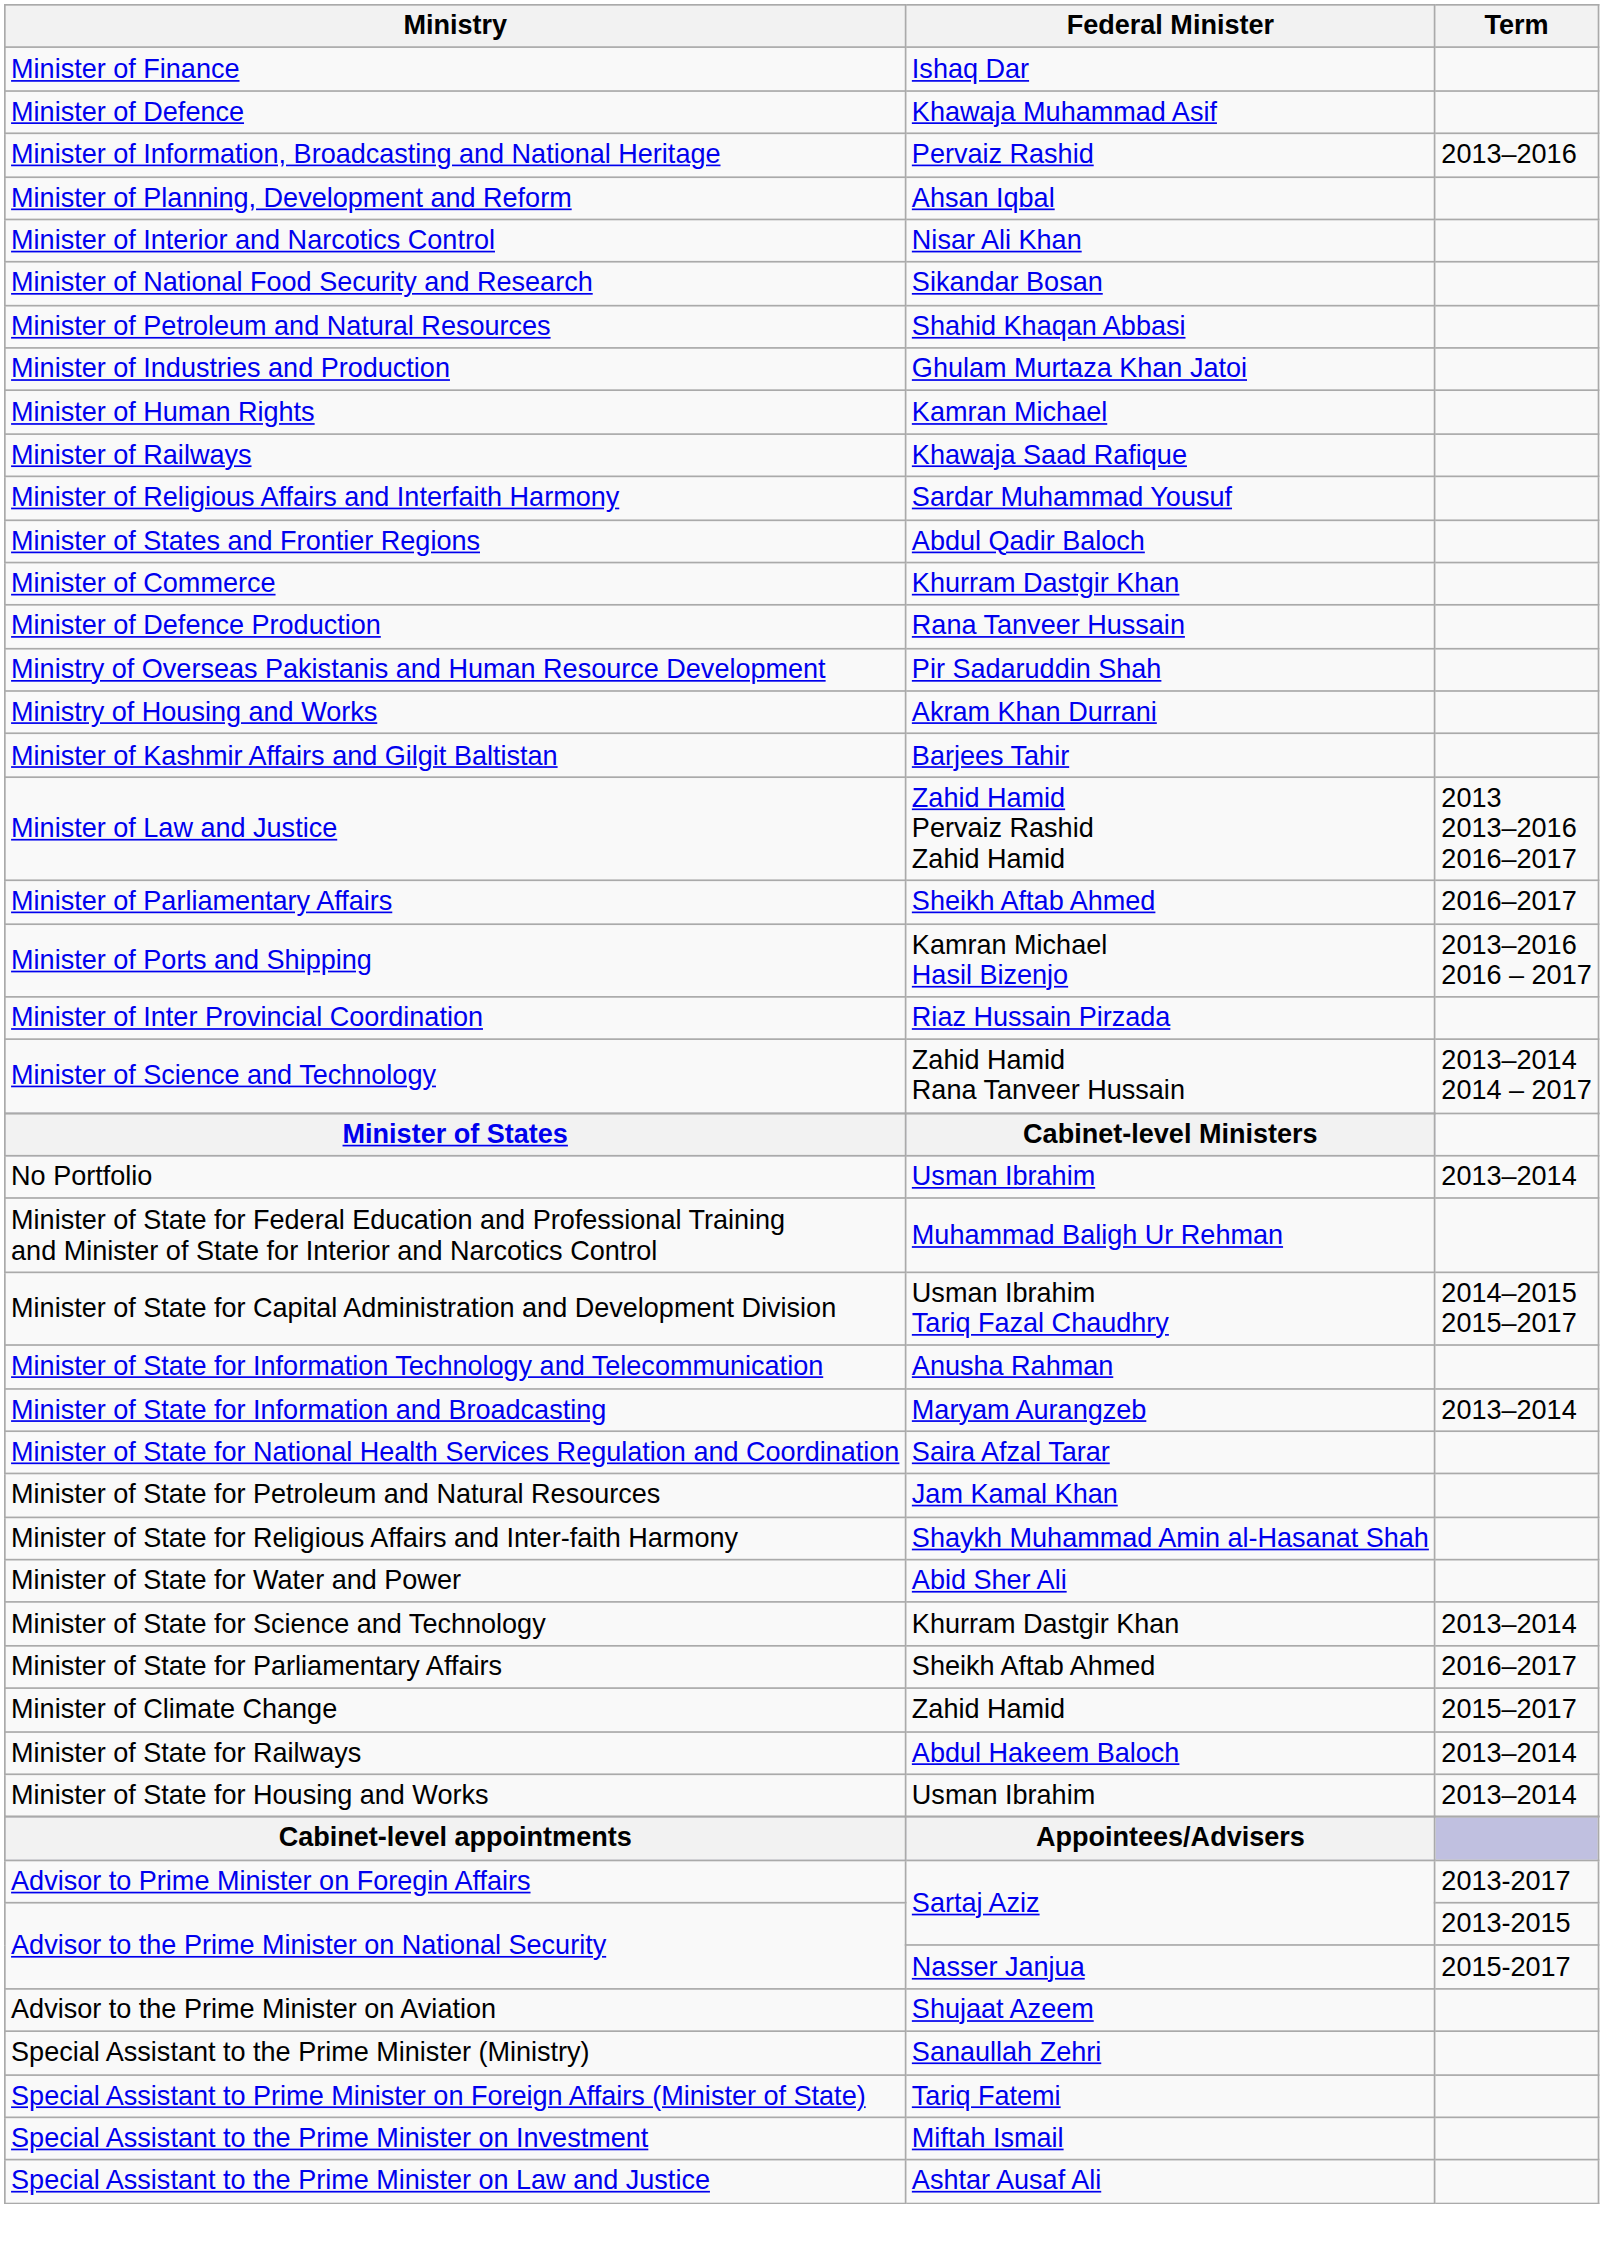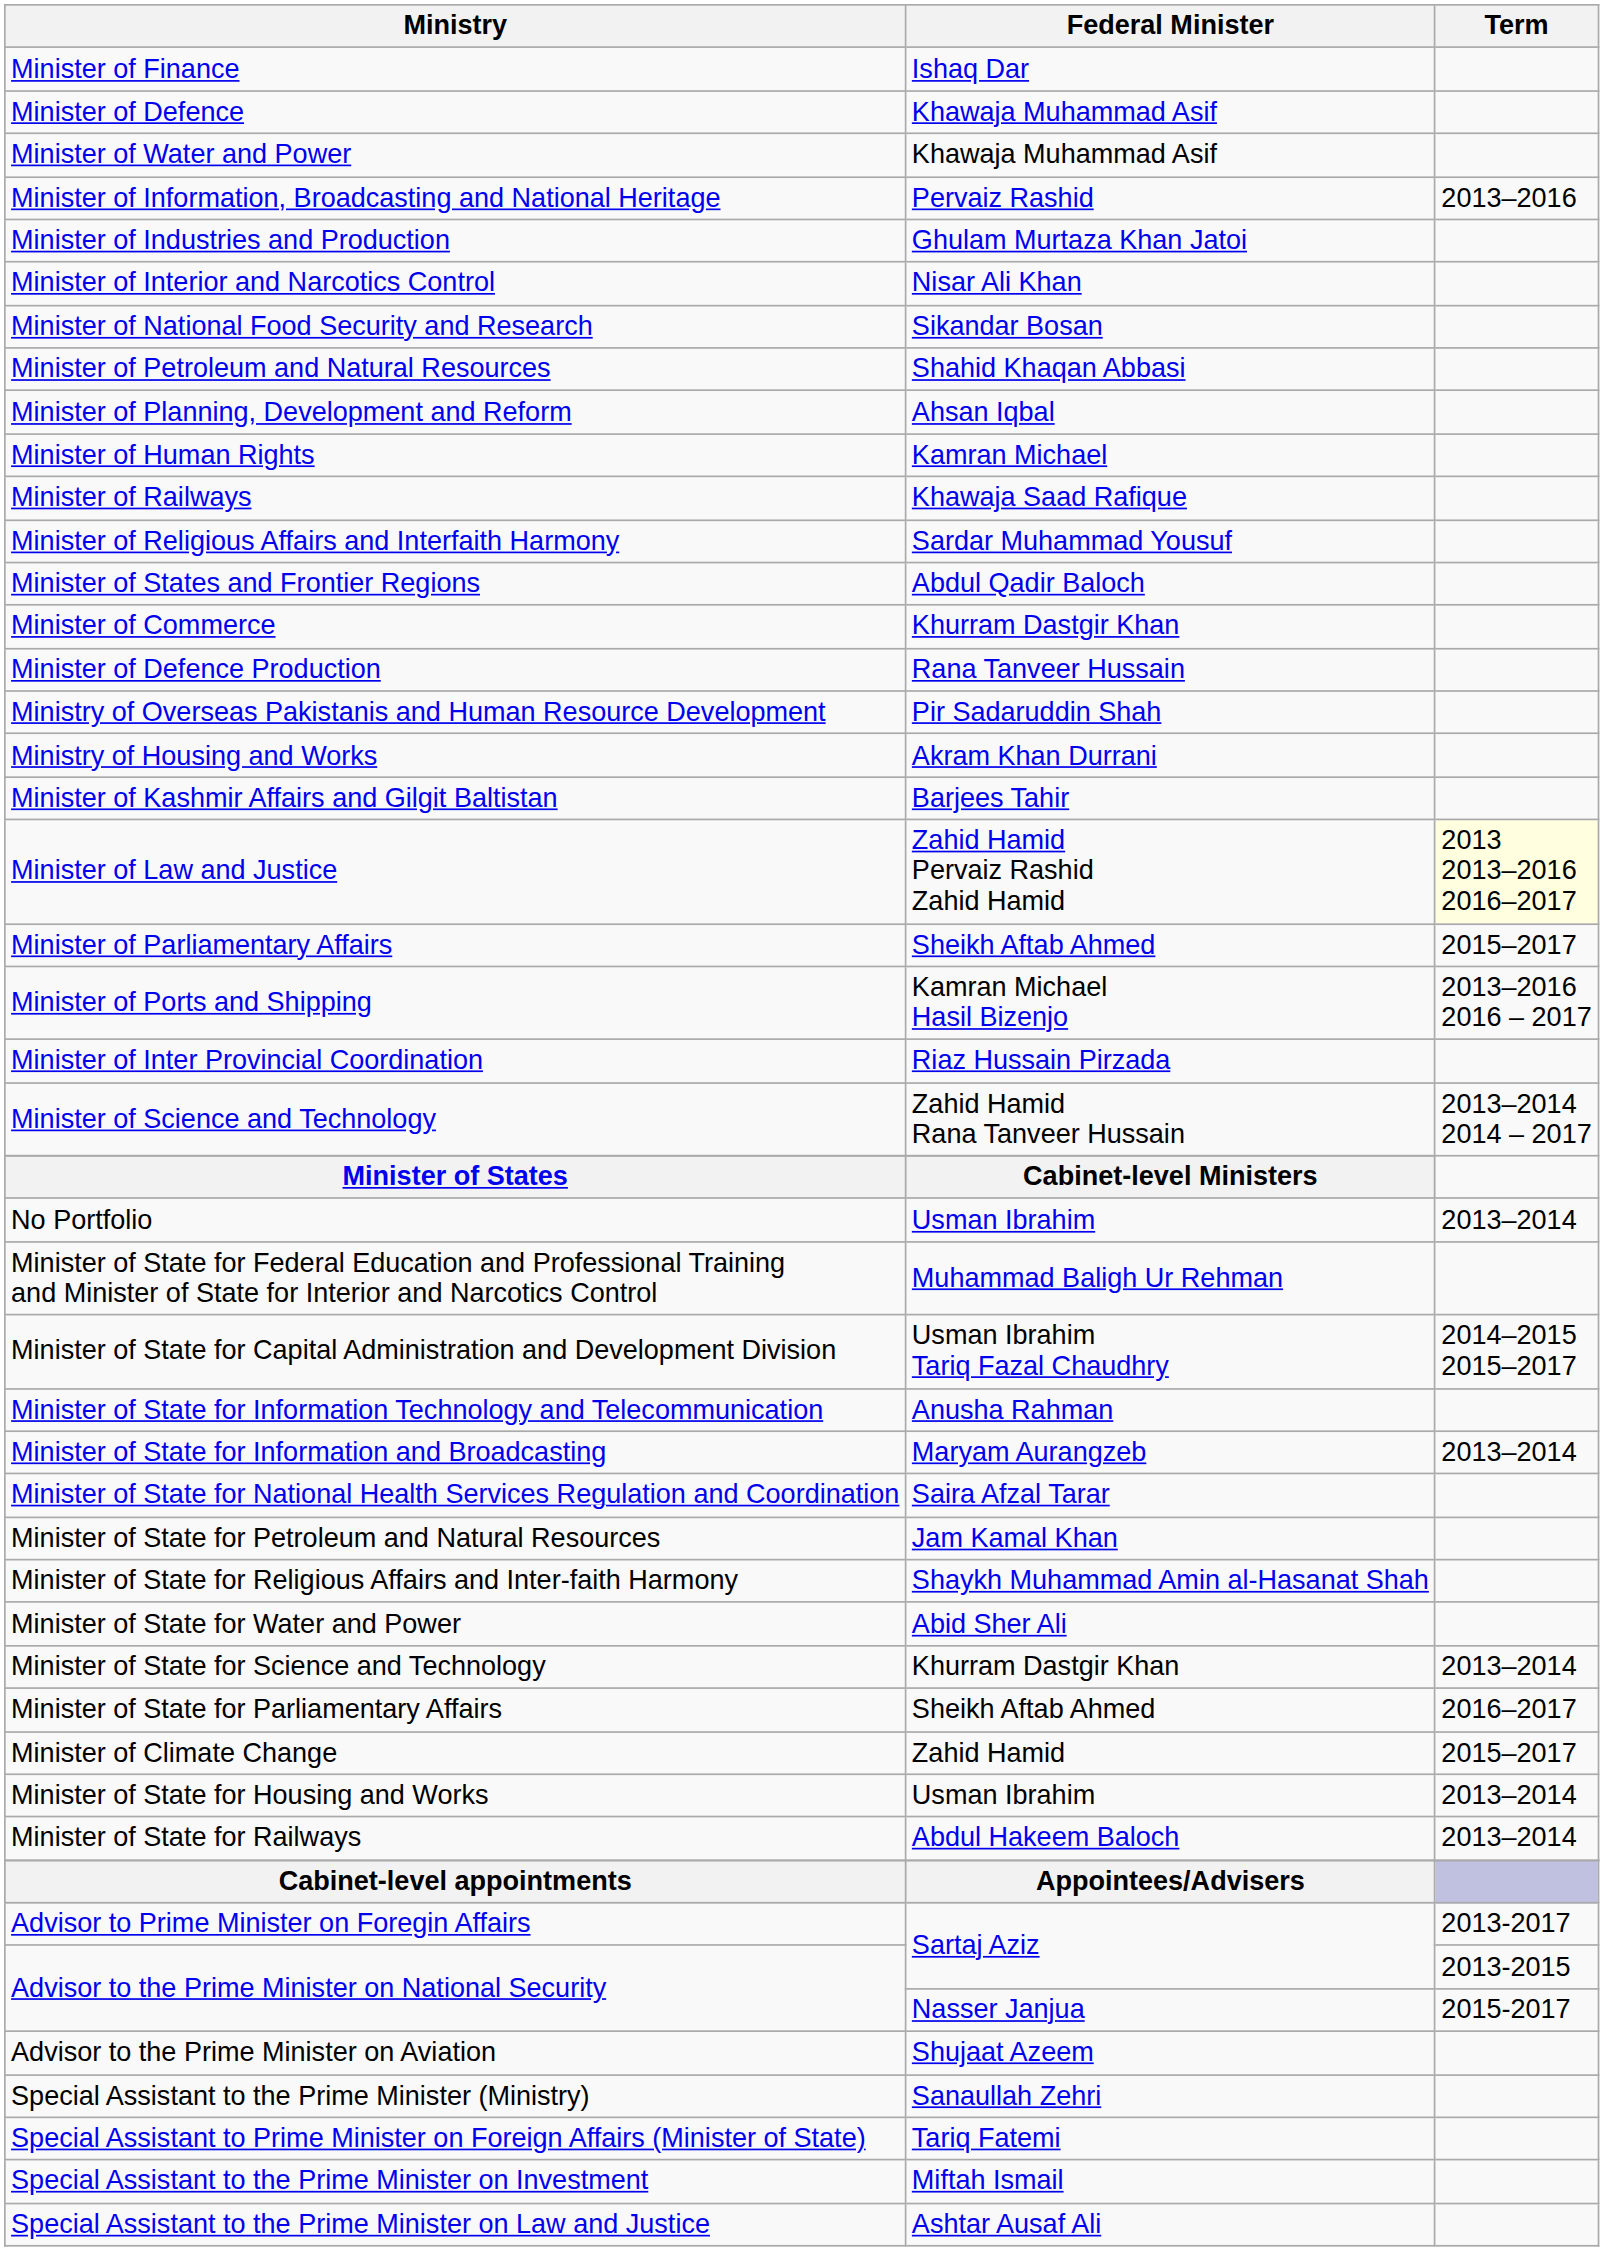+ row: Minister of Water and Power | Khawaja Muhammad Asif
rows swapped: Minister of Industries and Production <-> Minister of Planning, Development and Reform
Minister of Law and Justice | Term: no background -> lightyellow background
Minister of Parliamentary Affairs | Term: 2016–2017 -> 2015–2017
rows swapped: Minister of State for Housing and Works <-> Minister of State for Railways
